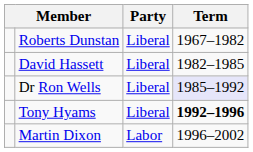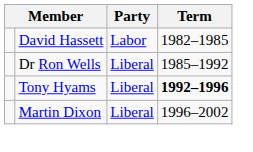- row: Roberts Dunstan | Liberal | 1967–1982
David Hassett | Party: Liberal -> Labor
Dr Ron Wells | Term: lavender background -> no background
Martin Dixon | Party: Labor -> Liberal
